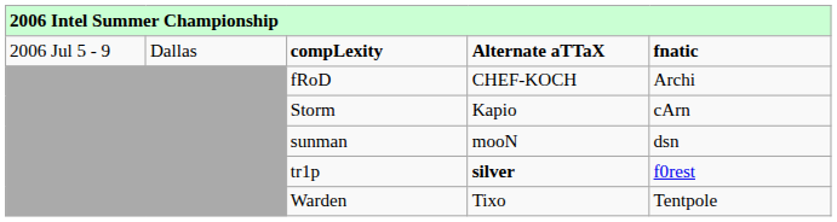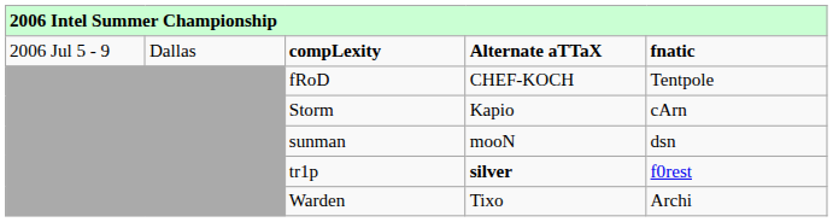fRoD | column 5: Archi -> Tentpole
Warden | column 5: Tentpole -> Archi
